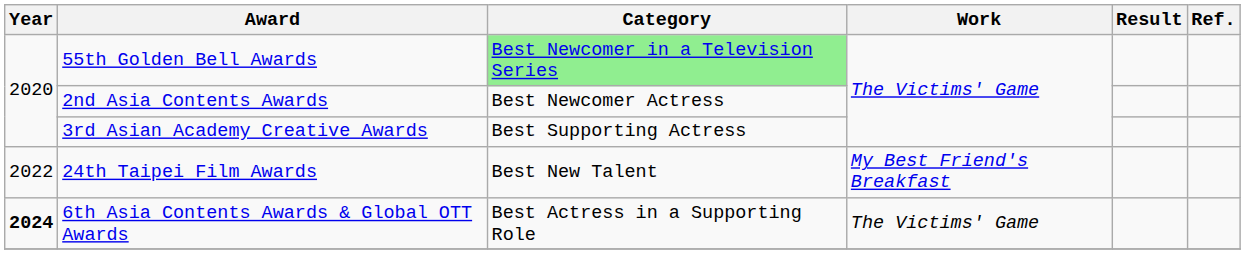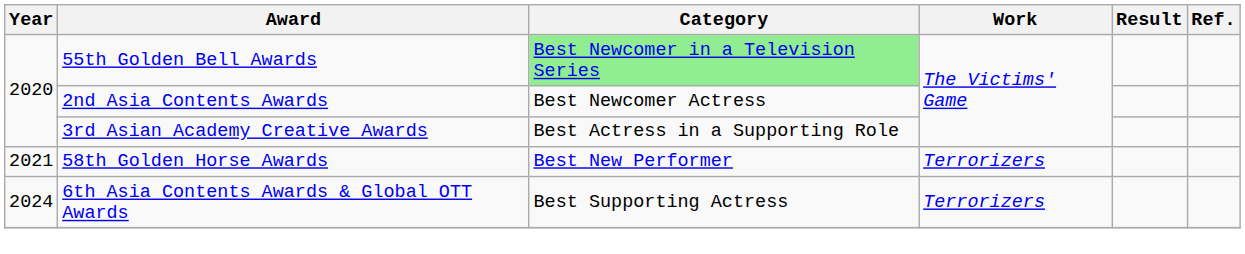3rd Asian Academy Creative Awards | Category: Best Supporting Actress -> Best Actress in a Supporting Role
+ row: 2021 | 58th Golden Horse Awards | Best New Performer | Terrorizers
- row: 2022 | 24th Taipei Film Awards | Best New Talent | My Best Friend's Breakfast
6th Asia Contents Awards & Global OTT Awards | Year: bold -> normal
6th Asia Contents Awards & Global OTT Awards | Category: Best Actress in a Supporting Role -> Best Supporting Actress
6th Asia Contents Awards & Global OTT Awards | Work: The Victims' Game -> Terrorizers
